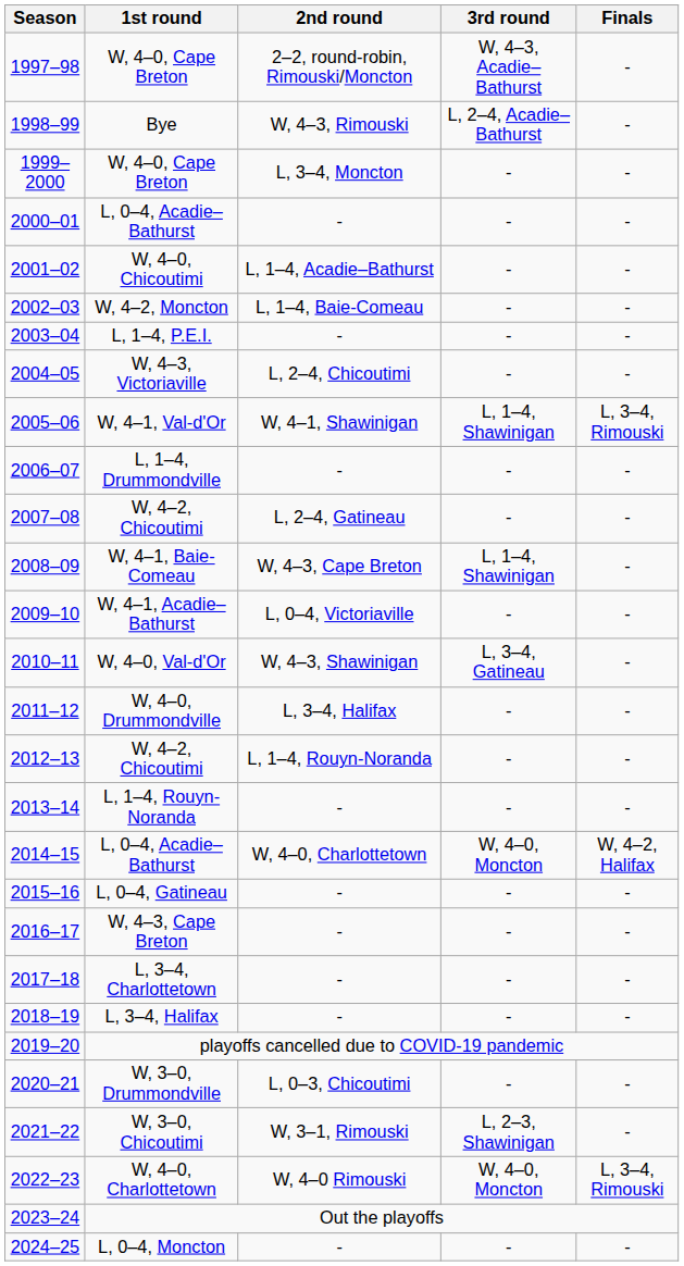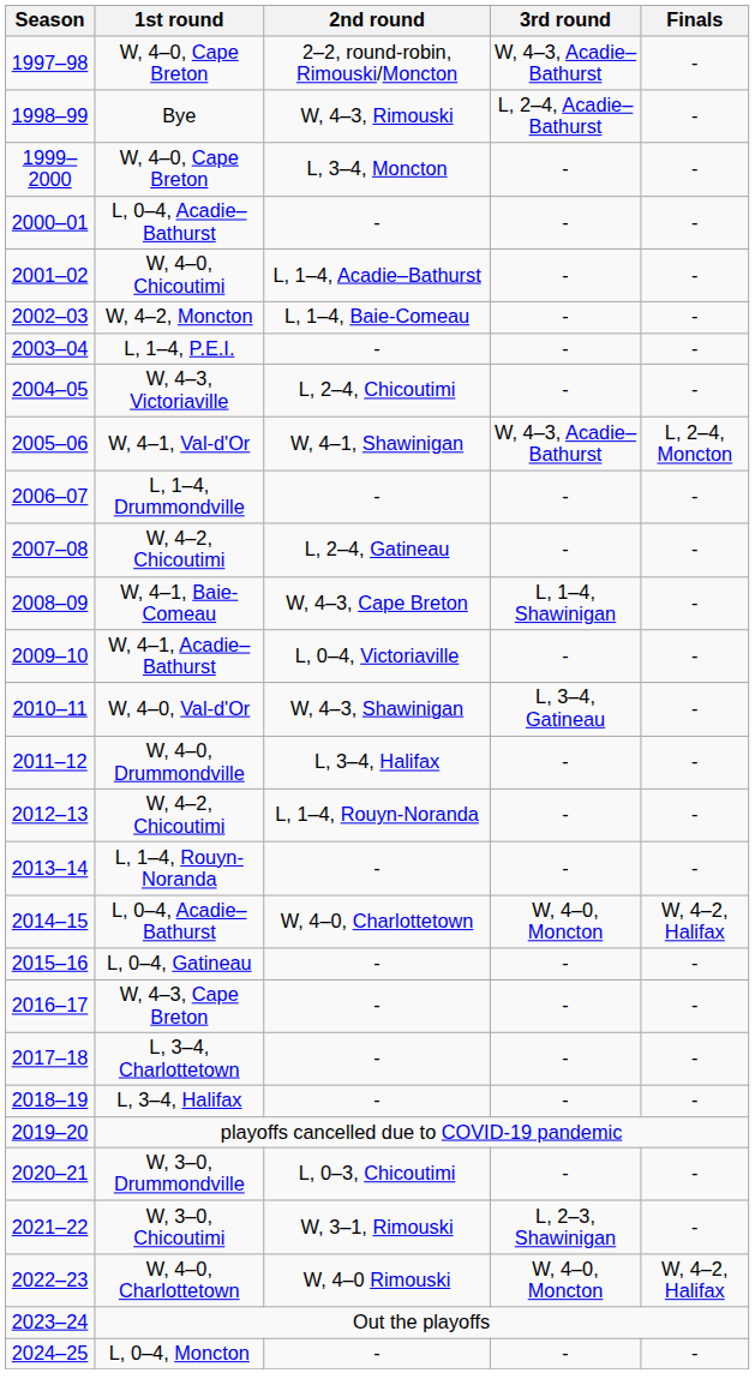2005–06 | 3rd round: L, 1–4, Shawinigan -> W, 4–3, Acadie–Bathurst
2005–06 | Finals: L, 3–4, Rimouski -> L, 2–4, Moncton
2022–23 | Finals: L, 3–4, Rimouski -> W, 4–2, Halifax
